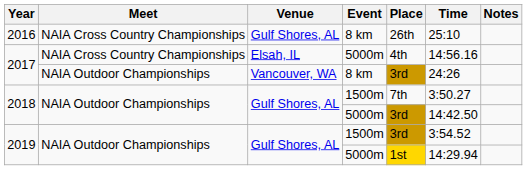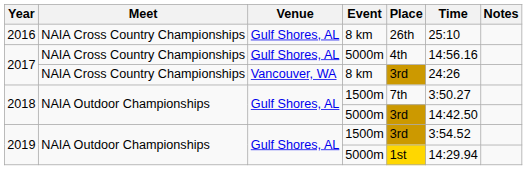2017 / 5000m | Venue: Elsah, IL -> Gulf Shores, AL
2017 / 8 km | Meet: NAIA Outdoor Championships -> NAIA Cross Country Championships
